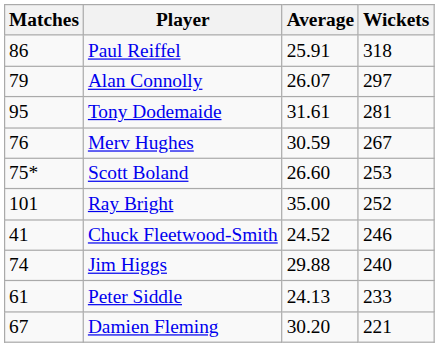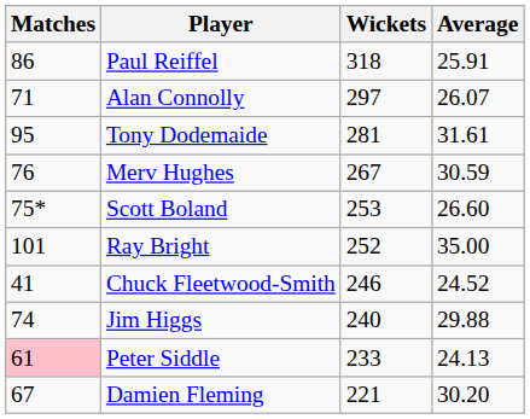columns swapped: Wickets <-> Average
Alan Connolly | Matches: 79 -> 71
Peter Siddle | Matches: no background -> pink background
